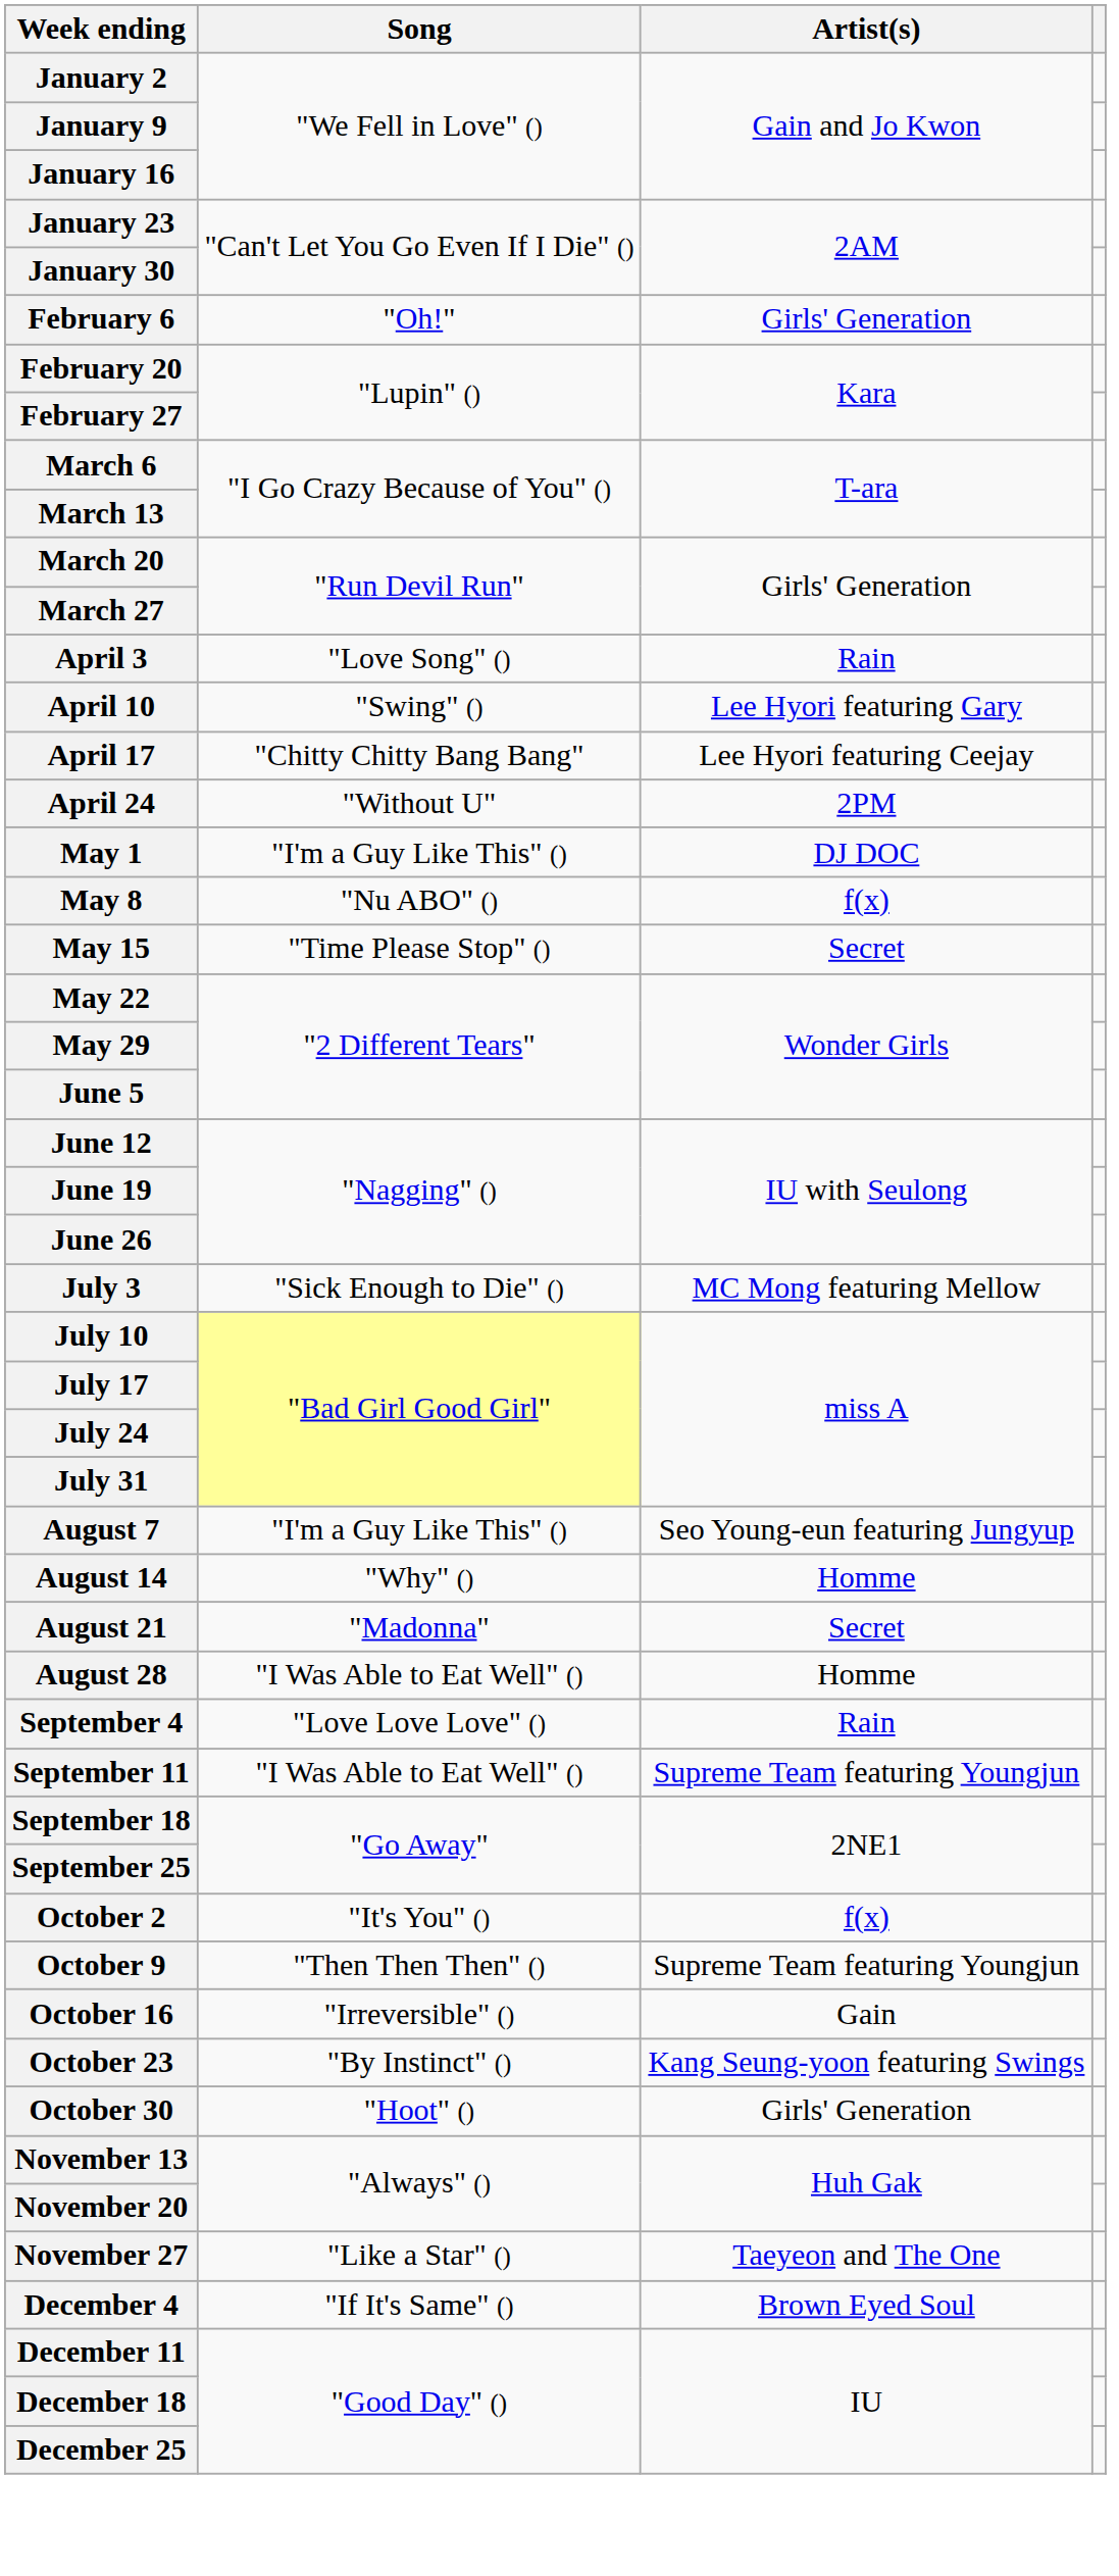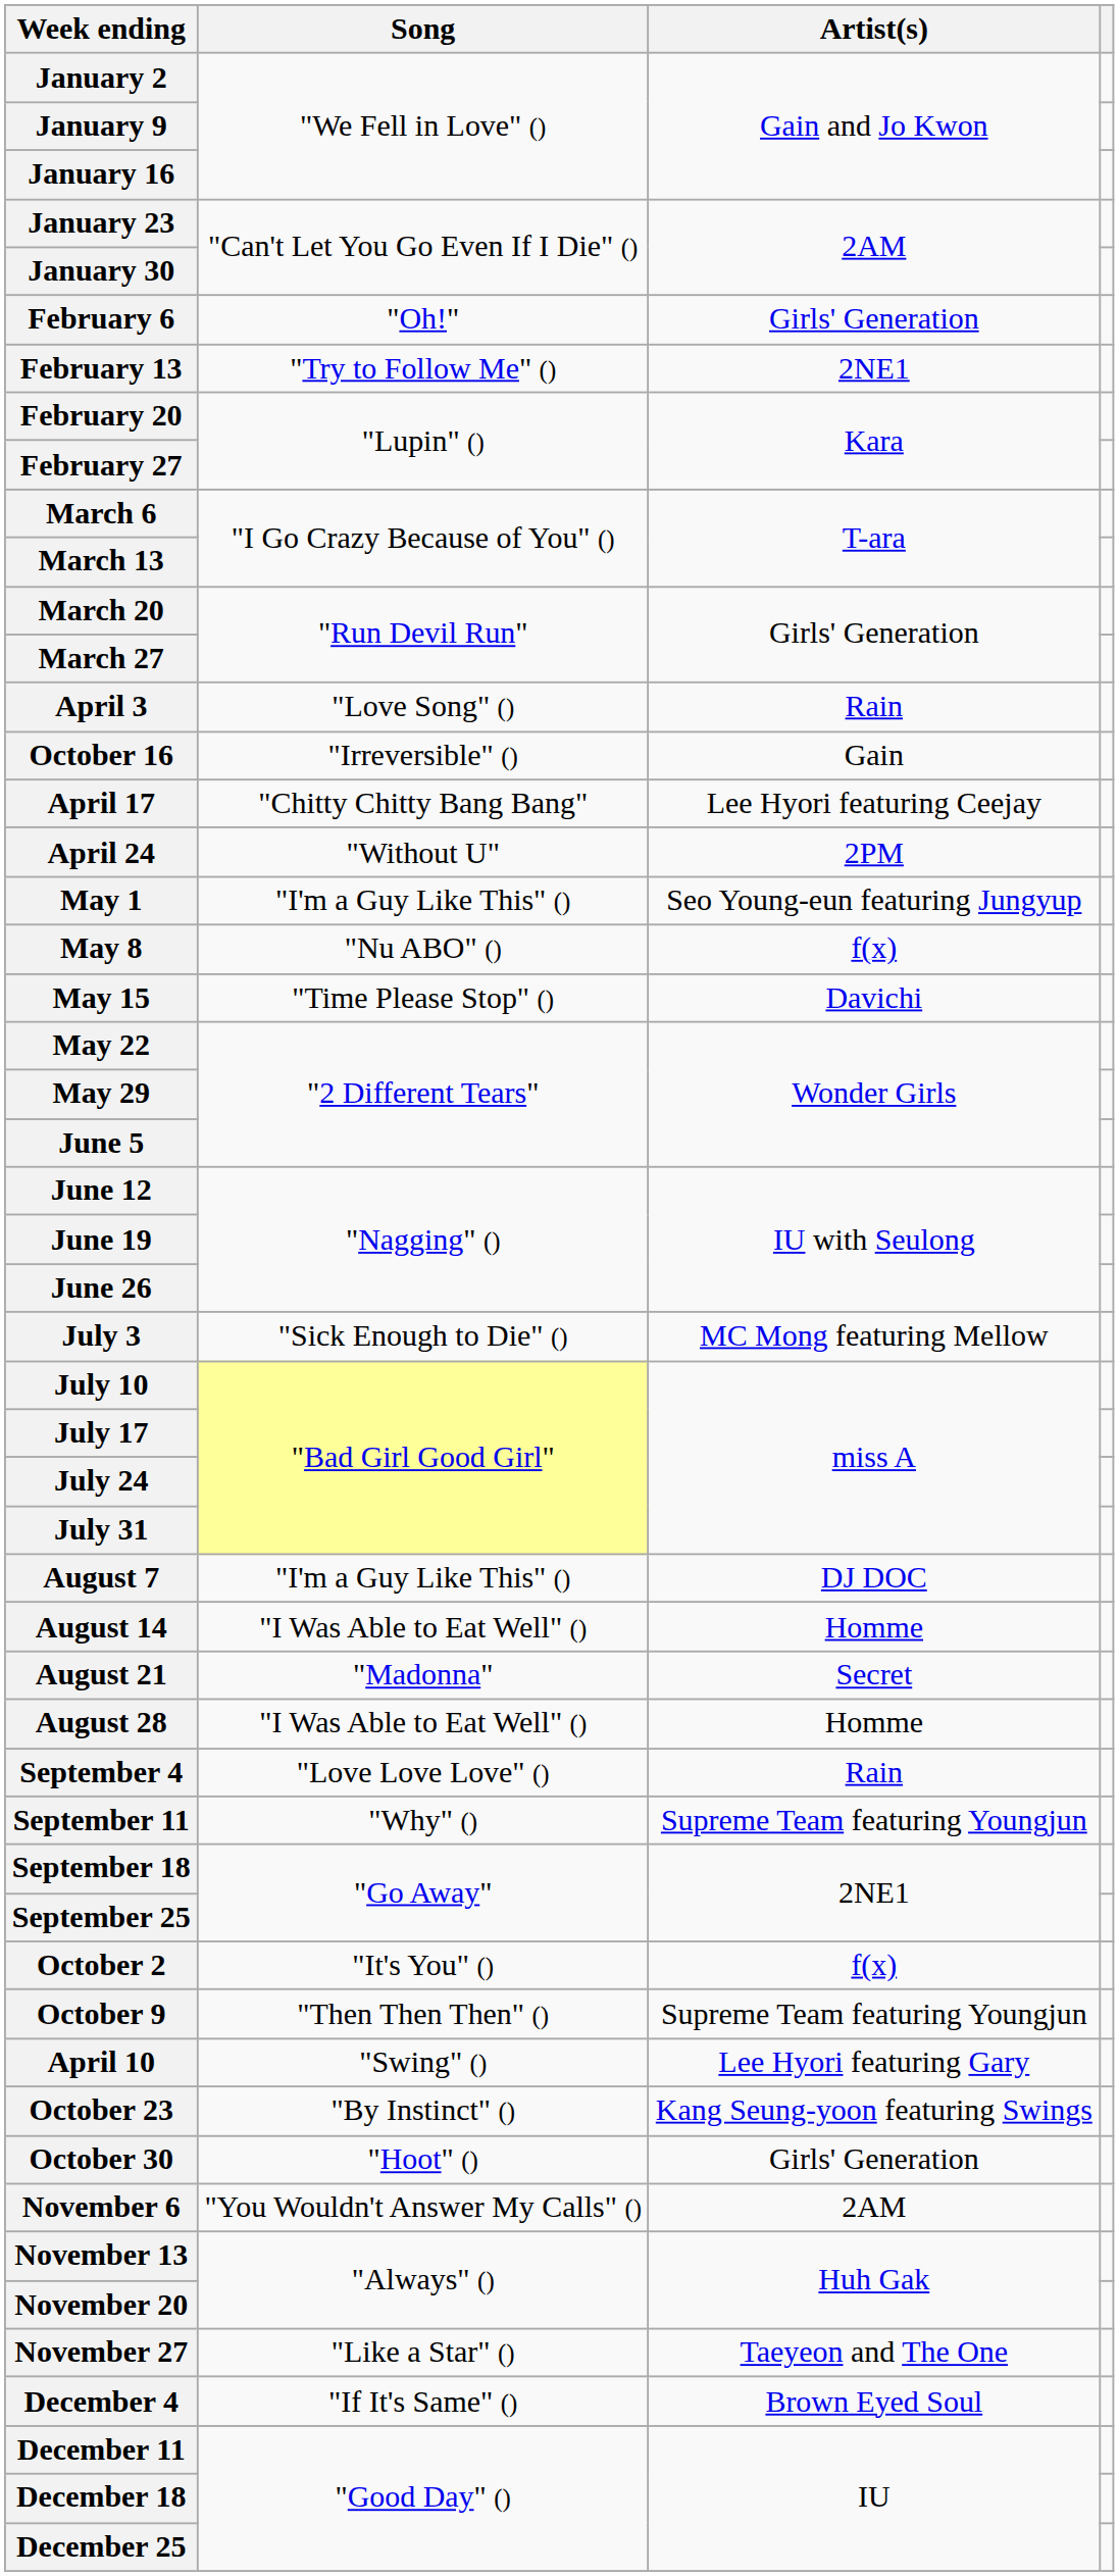+ row: February 13 | "Try to Follow Me" () | 2NE1
rows swapped: April 10 <-> October 16
May 1 | Artist(s): DJ DOC -> Seo Young-eun featuring Jungyup
May 15 | Artist(s): Secret -> Davichi
August 7 | Artist(s): Seo Young-eun featuring Jungyup -> DJ DOC
August 14 | Song: "Why" () -> "I Was Able to Eat Well" ()
September 11 | Song: "I Was Able to Eat Well" () -> "Why" ()
+ row: November 6 | "You Wouldn't Answer My Calls" () | 2AM
